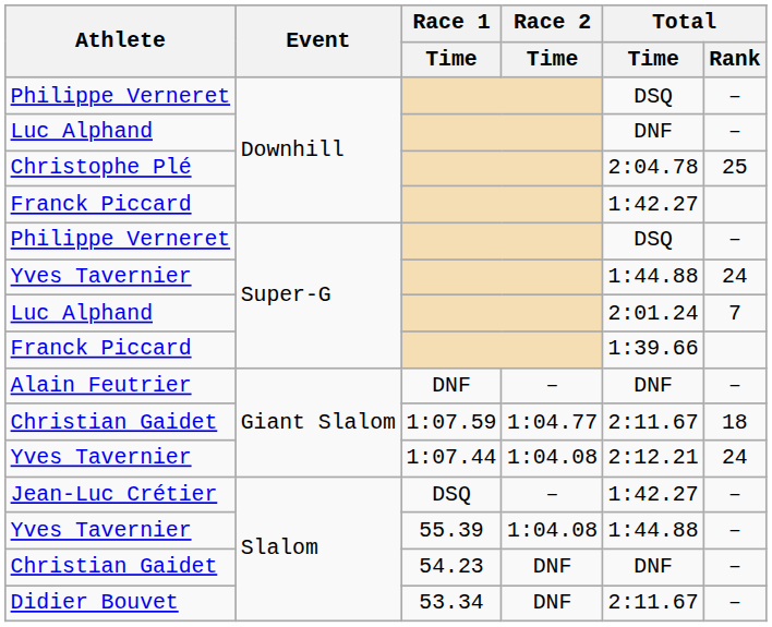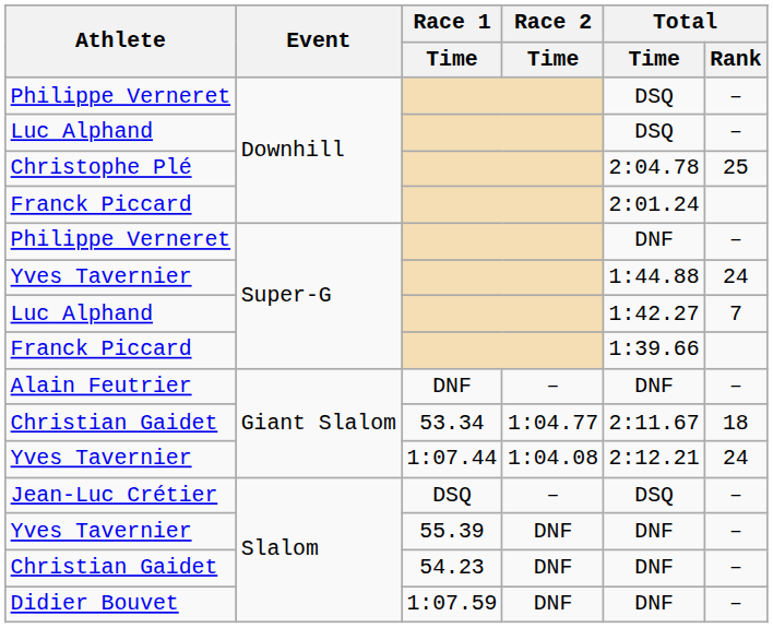Luc Alphand / Downhill | Total / Time: DNF -> DSQ
Franck Piccard / Downhill | Total / Time: 1:42.27 -> 2:01.24
Philippe Verneret / Super-G | Total / Time: DSQ -> DNF
Luc Alphand / Super-G | Total / Time: 2:01.24 -> 1:42.27
Christian Gaidet / Giant Slalom | Race 1 / Time: 1:07.59 -> 53.34
Jean-Luc Crétier | Total / Time: 1:42.27 -> DSQ
Yves Tavernier / Slalom | Race 2 / Time: 1:04.08 -> DNF
Yves Tavernier / Slalom | Total / Time: 1:44.88 -> DNF
Didier Bouvet | Race 1 / Time: 53.34 -> 1:07.59
Didier Bouvet | Total / Time: 2:11.67 -> DNF
